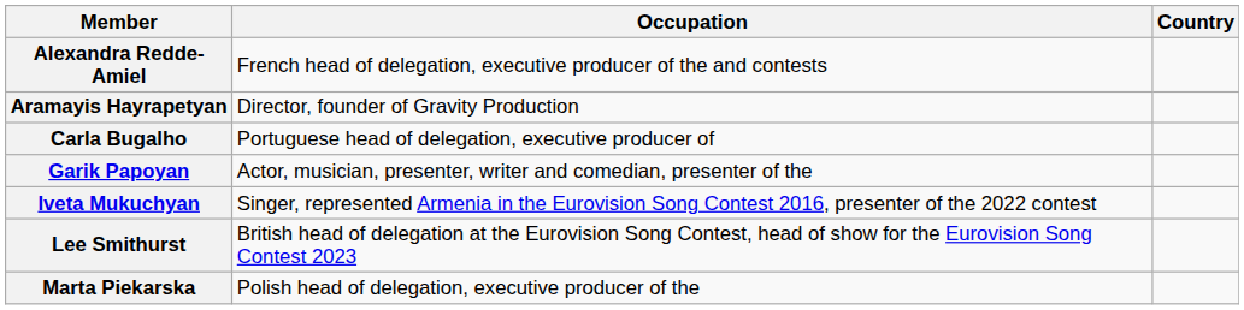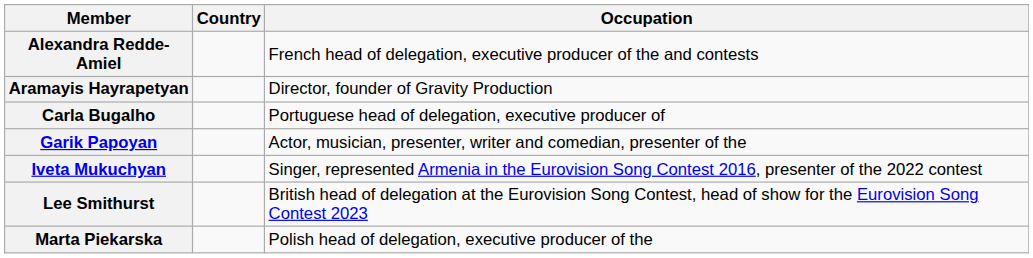columns swapped: Country <-> Occupation
